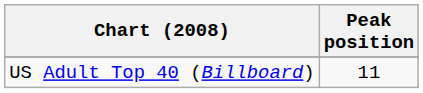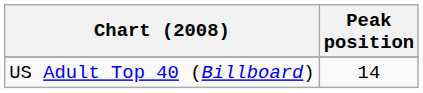US Adult Top 40 (Billboard) | Peak position: 11 -> 14
